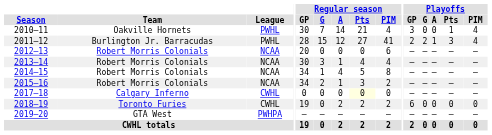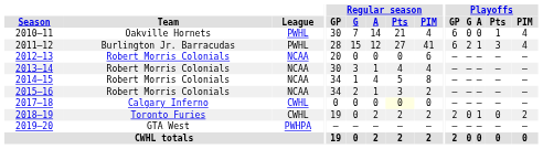2010–11 | Playoffs / GP: 3 -> 6
2011–12 | Playoffs / GP: 2 -> 6
2018–19 | Playoffs / GP: 6 -> 2
2018–19 | Playoffs / A: 0 -> 1
2018–19 | Playoffs / PIM: 0 -> 2
